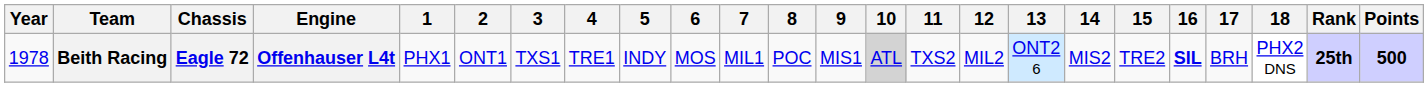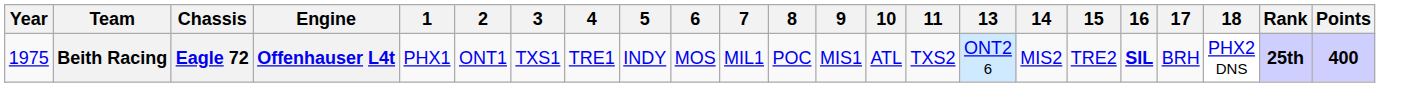- column: 12 | MIL2
Beith Racing | Year: 1978 -> 1975
Beith Racing | 10: lightgrey background -> no background
Beith Racing | Points: 500 -> 400
